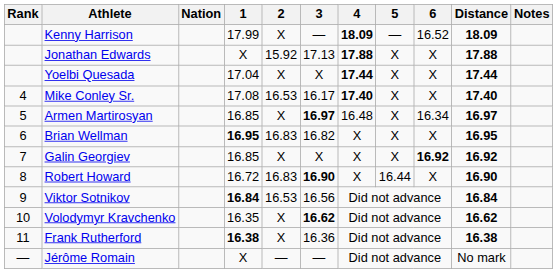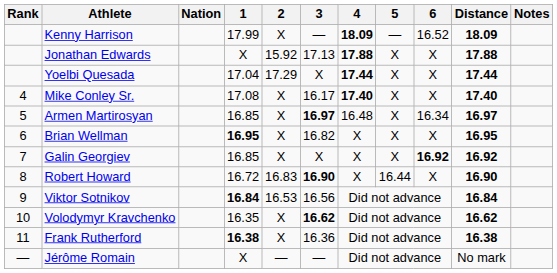Yoelbi Quesada | 2: X -> 17.29
Mike Conley Sr. | 2: 16.53 -> X
Brian Wellman | 2: 16.83 -> X
